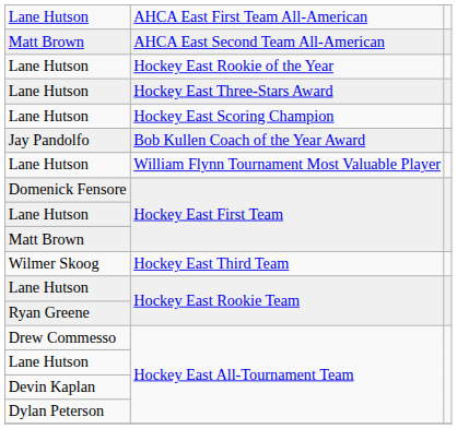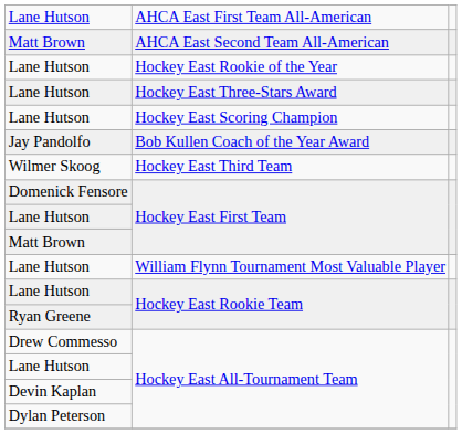rows swapped: William Flynn Tournament Most Valuable Player <-> Hockey East Third Team
